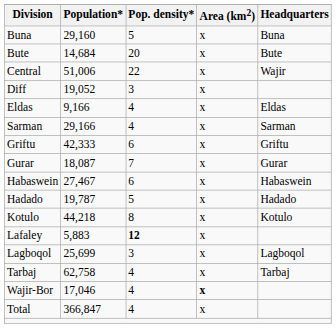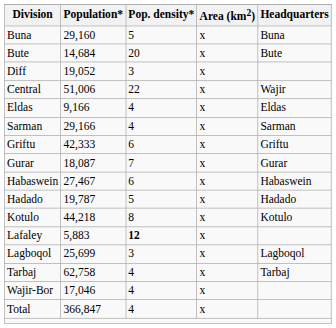rows swapped: Central <-> Diff
Wajir-Bor | Area (km2): bold -> normal
